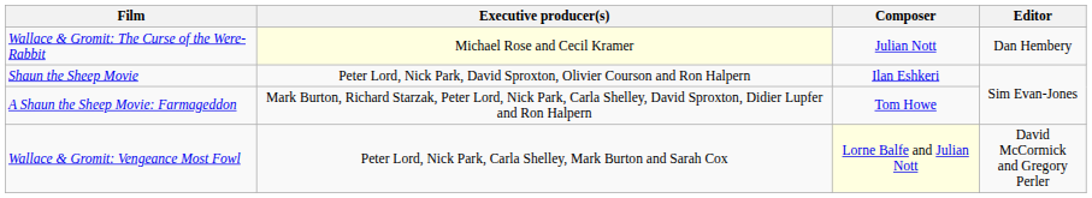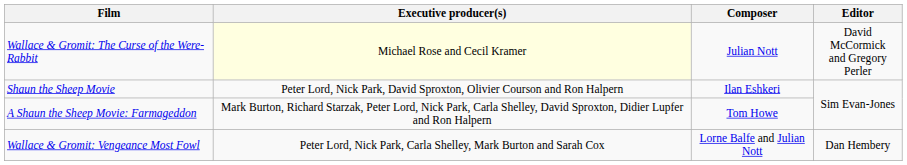Wallace & Gromit: The Curse of the Were-Rabbit | Editor: Dan Hembery -> David McCormick and Gregory Perler
Wallace & Gromit: Vengeance Most Fowl | Composer: lightyellow background -> no background
Wallace & Gromit: Vengeance Most Fowl | Editor: David McCormick and Gregory Perler -> Dan Hembery
